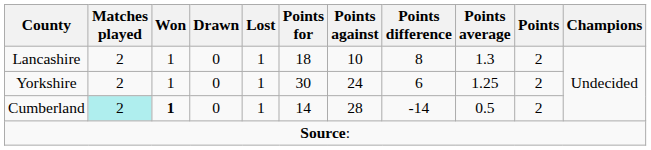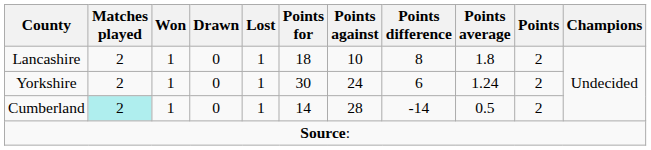Lancashire | Points average: 1.3 -> 1.8
Yorkshire | Points average: 1.25 -> 1.24
Cumberland | Won: bold -> normal
